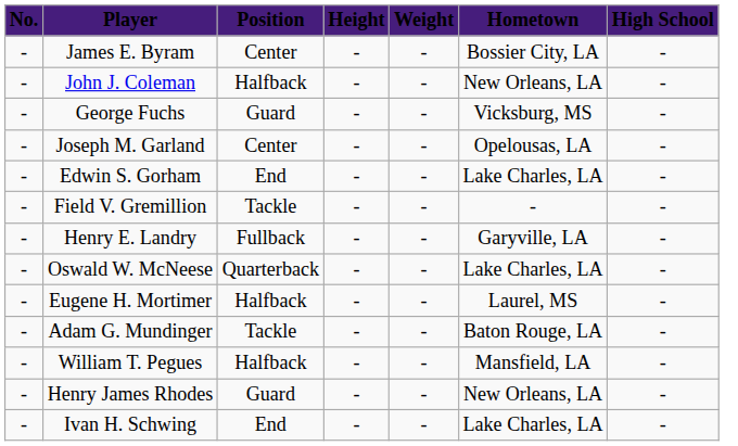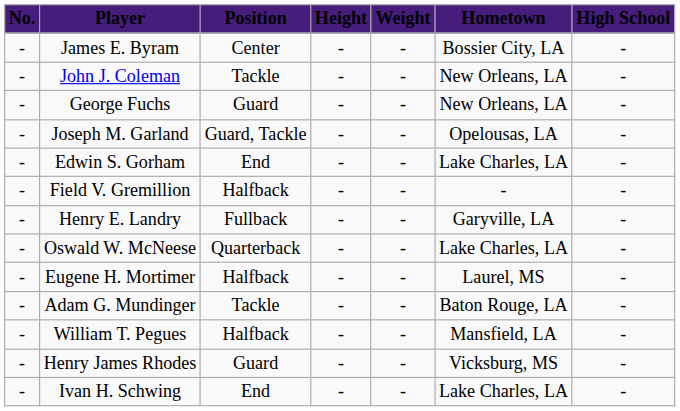John J. Coleman | Position: Halfback -> Tackle
George Fuchs | Hometown: Vicksburg, MS -> New Orleans, LA
Joseph M. Garland | Position: Center -> Guard, Tackle
Field V. Gremillion | Position: Tackle -> Halfback
Henry James Rhodes | Hometown: New Orleans, LA -> Vicksburg, MS
